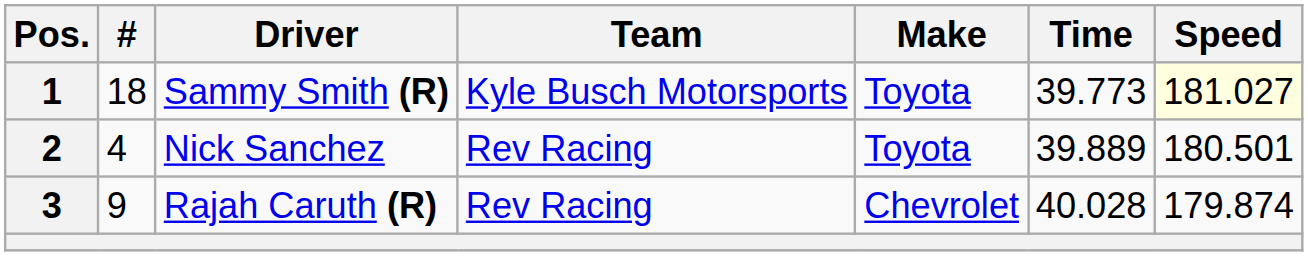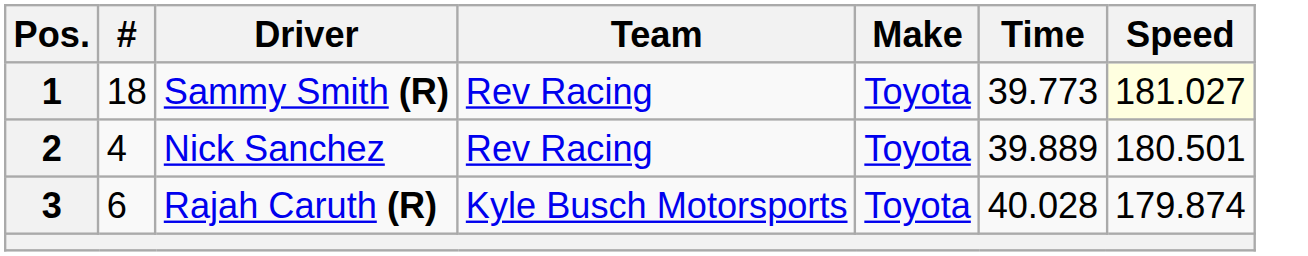Sammy Smith (R) | Team: Kyle Busch Motorsports -> Rev Racing
Rajah Caruth (R) | #: 9 -> 6
Rajah Caruth (R) | Team: Rev Racing -> Kyle Busch Motorsports
Rajah Caruth (R) | Make: Chevrolet -> Toyota
